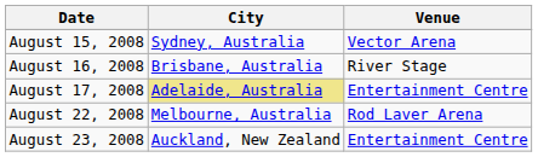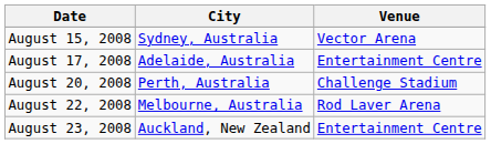- row: August 16, 2008 | Brisbane, Australia | River Stage
August 17, 2008 | City: khaki background -> no background
+ row: August 20, 2008 | Perth, Australia | Challenge Stadium
